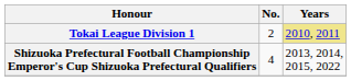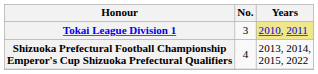Tokai League Division 1 | No.: 2 -> 3
